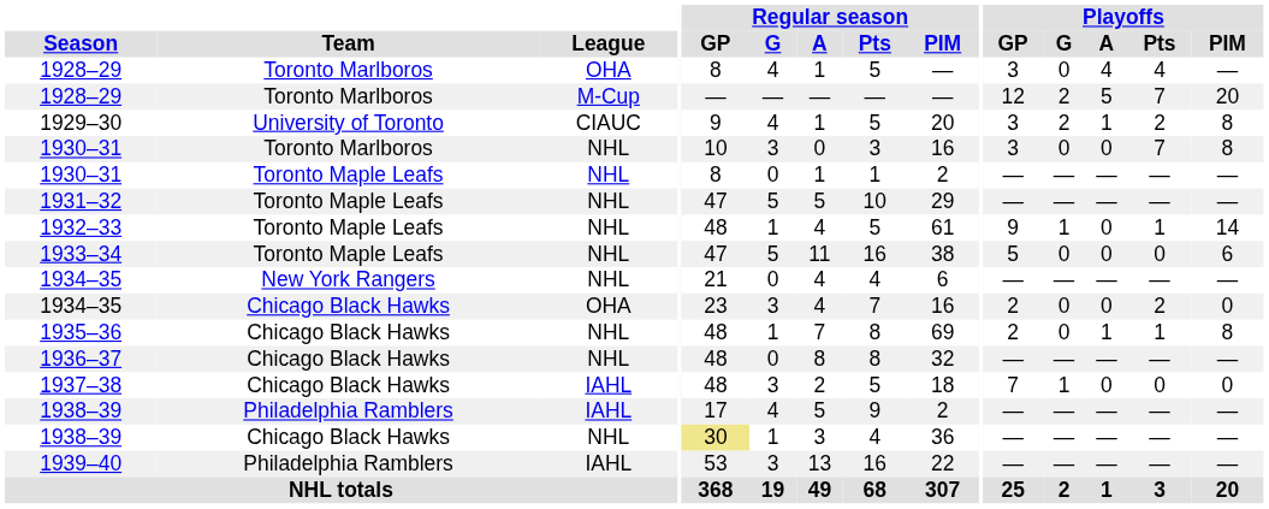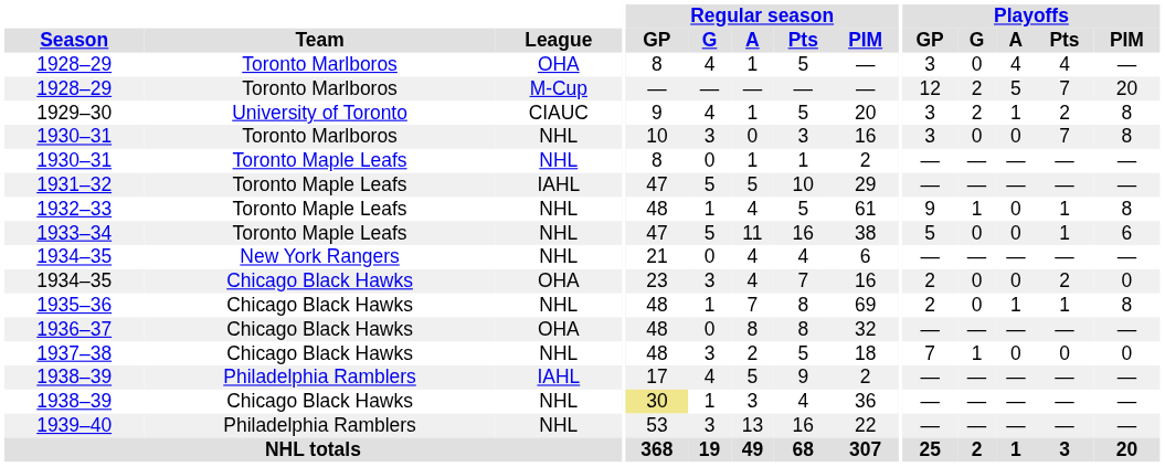1931–32 | League: NHL -> IAHL
1932–33 | Playoffs / PIM: 14 -> 8
1933–34 | Playoffs / Pts: 0 -> 1
1936–37 | League: NHL -> OHA
1937–38 | League: IAHL -> NHL
1939–40 | League: IAHL -> NHL
